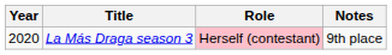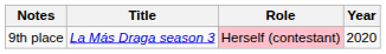columns swapped: Year <-> Notes
